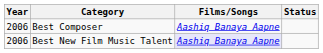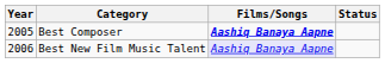Best Composer | Year: 2006 -> 2005
Best Composer | Films/Songs: normal -> bold
